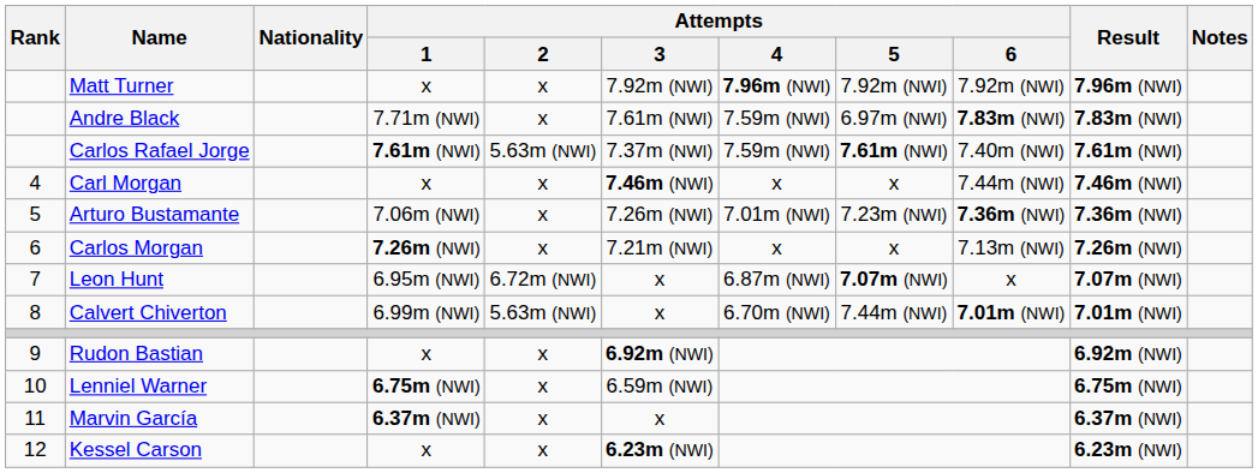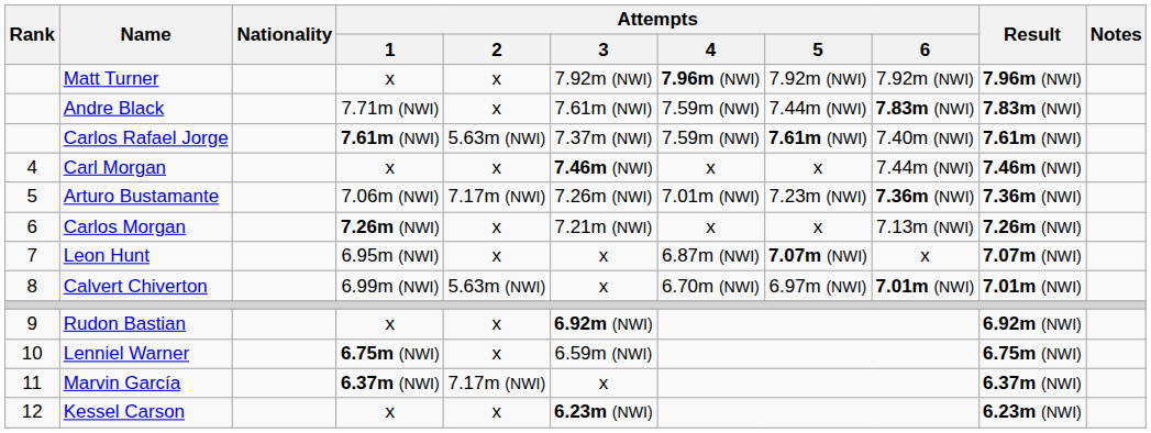Andre Black | Attempts / 5: 6.97m (NWI) -> 7.44m (NWI)
Arturo Bustamante | Attempts / 2: x -> 7.17m (NWI)
Leon Hunt | Attempts / 2: 6.72m (NWI) -> x
Calvert Chiverton | Attempts / 5: 7.44m (NWI) -> 6.97m (NWI)
Marvin García | Attempts / 2: x -> 7.17m (NWI)
